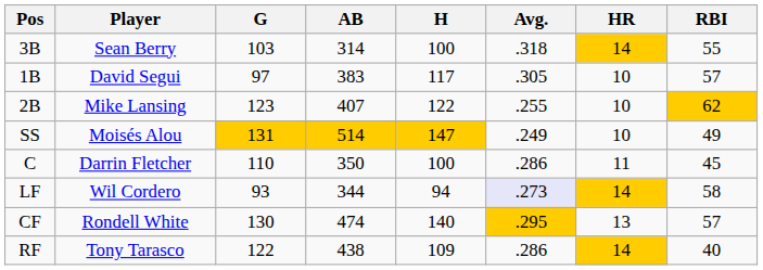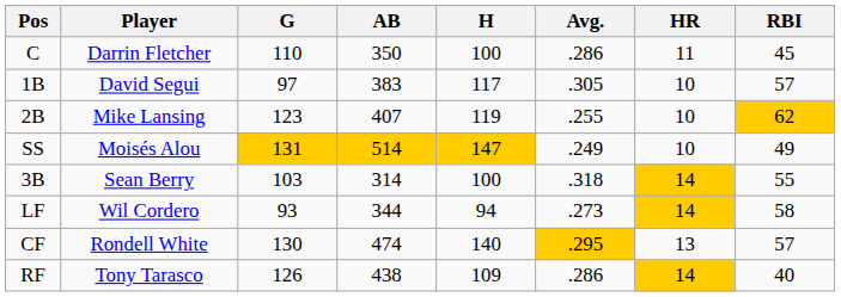rows swapped: C <-> 3B
2B | H: 122 -> 119
LF | Avg.: lavender background -> no background
RF | G: 122 -> 126
